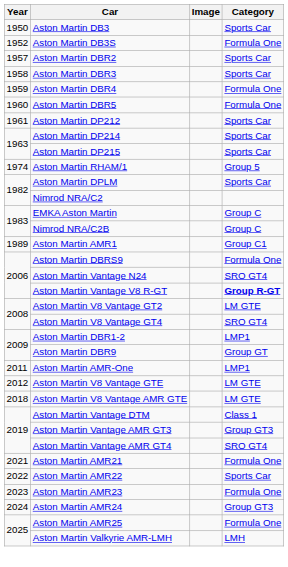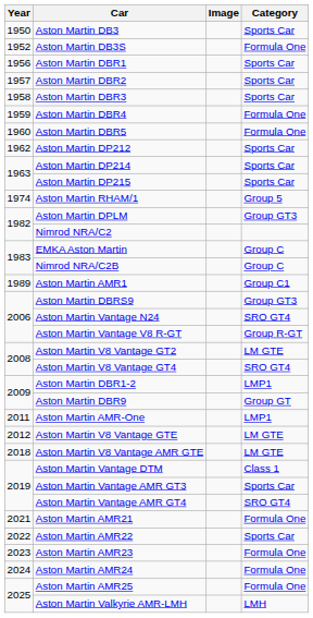+ row: 1956 | Aston Martin DBR1 | Sports Car
Aston Martin DP212 | Year: 1961 -> 1962
Aston Martin DPLM | Category: Sports Car -> Group GT3
Aston Martin DBRS9 | Category: Formula One -> Group GT3
Aston Martin Vantage V8 R-GT | Category: bold -> normal
Aston Martin Vantage AMR GT3 | Category: Group GT3 -> Sports Car
Aston Martin AMR24 | Category: Group GT3 -> Formula One
